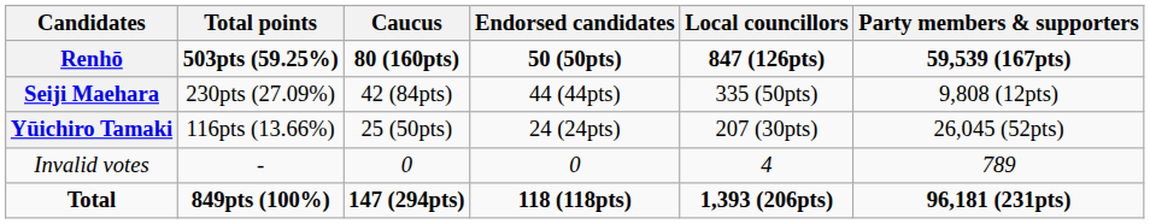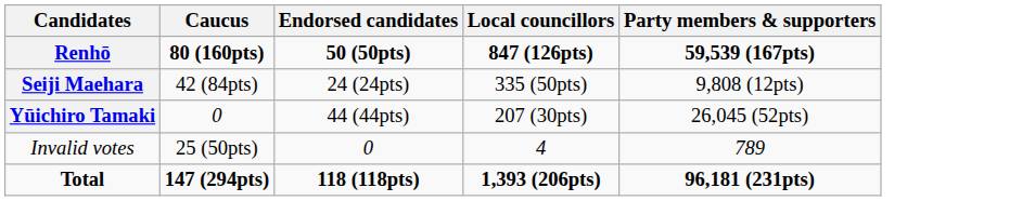- column: Total points | 503pts (59.25%) | 230pts (27.09%) | 116pts (13.66%) | - | 849pts (100%)
Seiji Maehara | Endorsed candidates: 44 (44pts) -> 24 (24pts)
Yūichiro Tamaki | Caucus: 25 (50pts) -> 0
Yūichiro Tamaki | Endorsed candidates: 24 (24pts) -> 44 (44pts)
Invalid votes | Caucus: 0 -> 25 (50pts)
